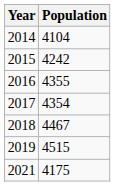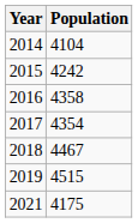2016 | Population: 4355 -> 4358
